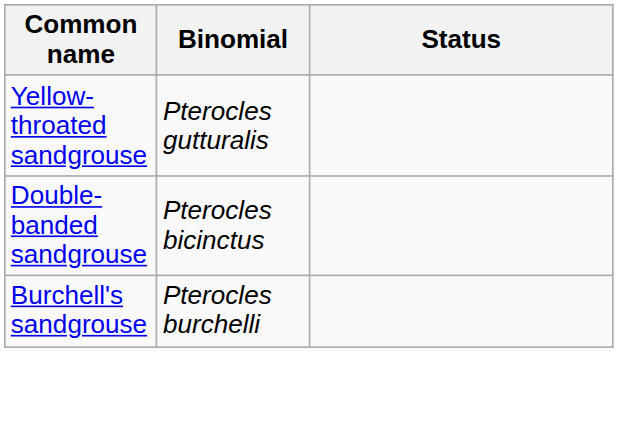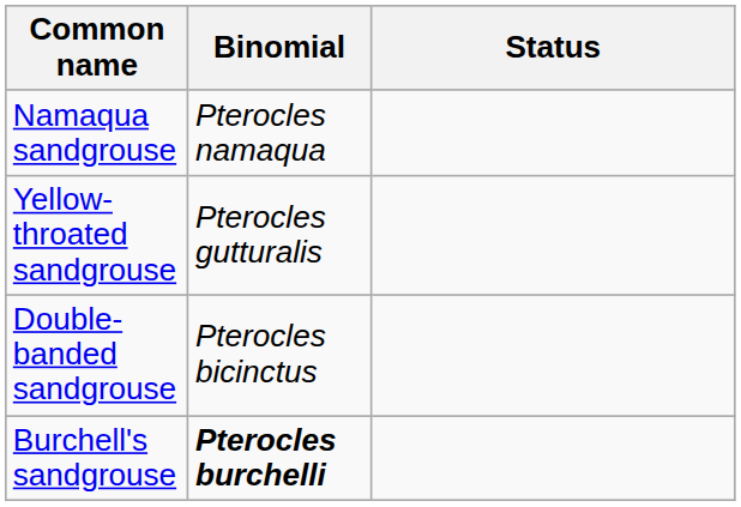+ row: Namaqua sandgrouse | Pterocles namaqua
Burchell's sandgrouse | Binomial: normal -> bold
